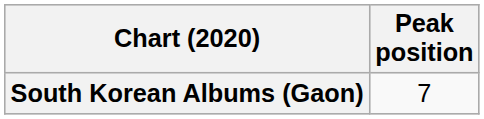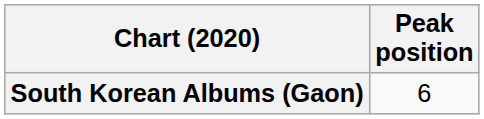South Korean Albums (Gaon) | Peak position: 7 -> 6
